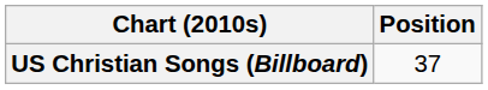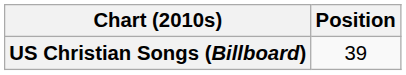US Christian Songs (Billboard) | Position: 37 -> 39
